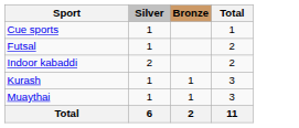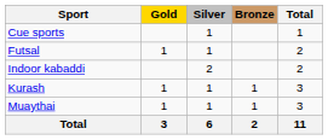+ column: Gold | 1 | 1 | 1 | 3
